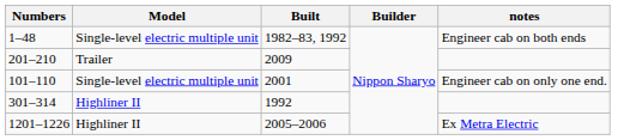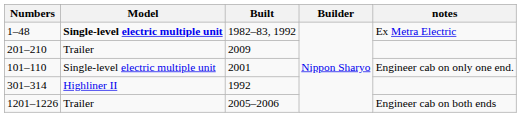1–48 | Model: normal -> bold
1–48 | notes: Engineer cab on both ends -> Ex Metra Electric
1201–1226 | Model: Highliner II -> Trailer
1201–1226 | notes: Ex Metra Electric -> Engineer cab on both ends
